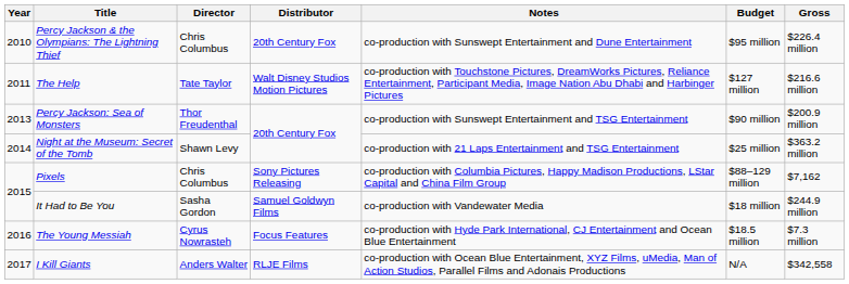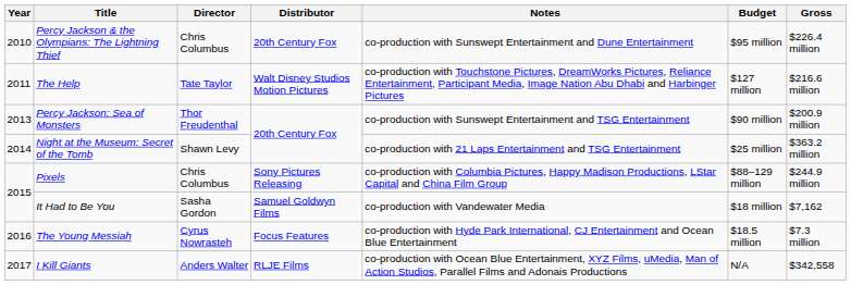Pixels | Gross: $7,162 -> $244.9 million
It Had to Be You | Gross: $244.9 million -> $7,162
